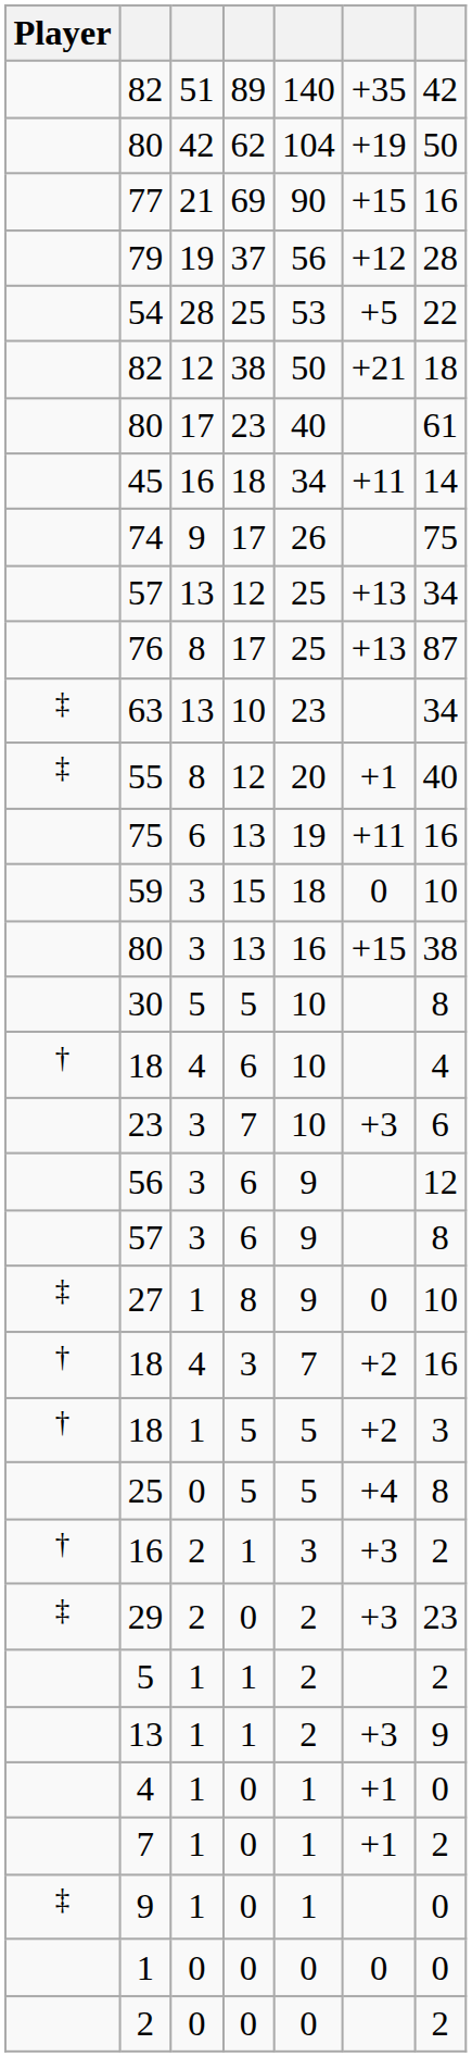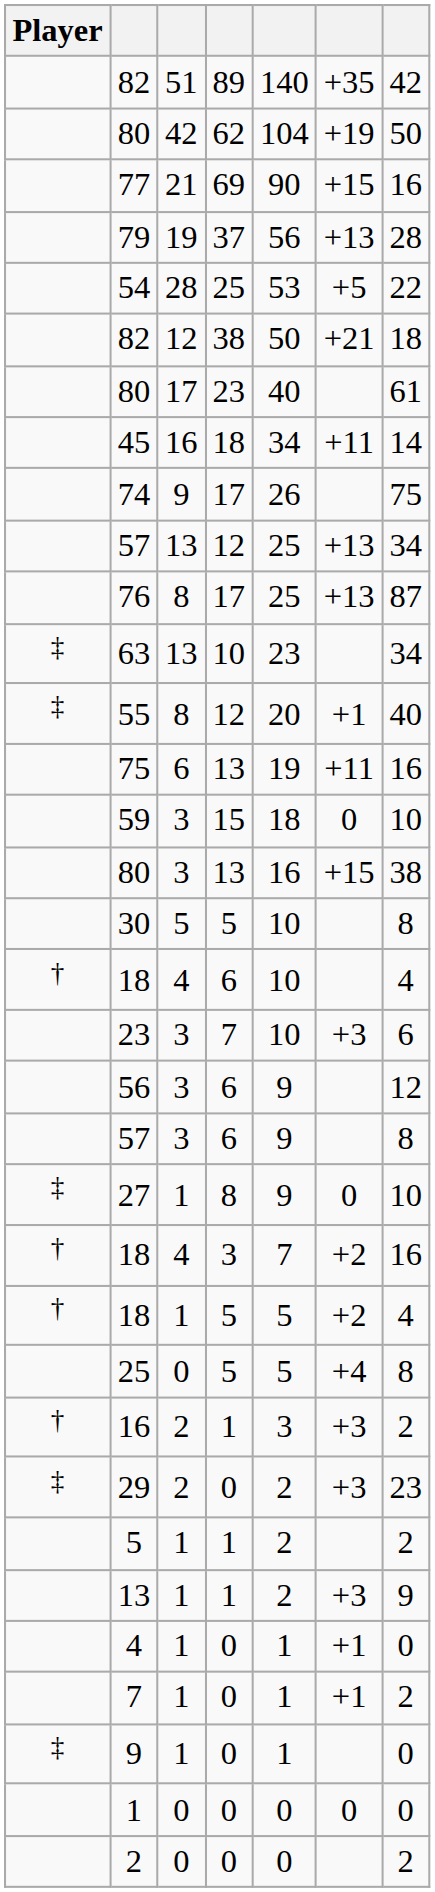79 | column 6: +12 -> +13
18 / 5 | column 7: 3 -> 4
